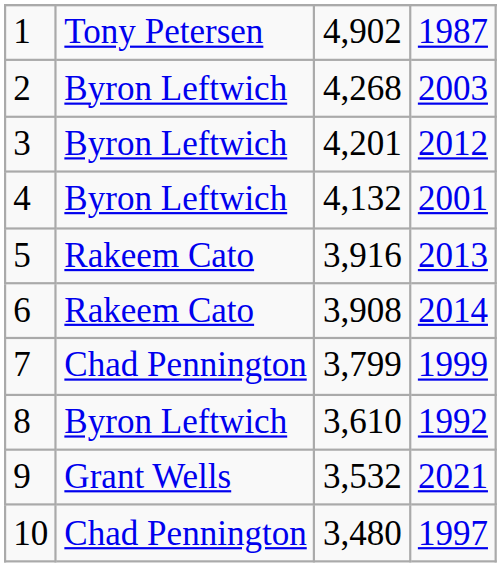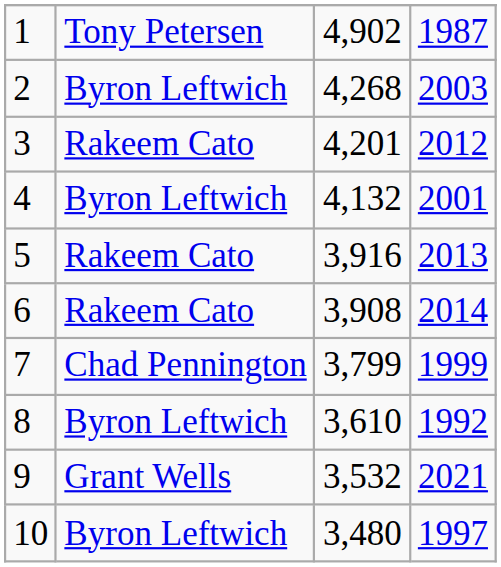3 | column 2: Byron Leftwich -> Rakeem Cato
10 | column 2: Chad Pennington -> Byron Leftwich
